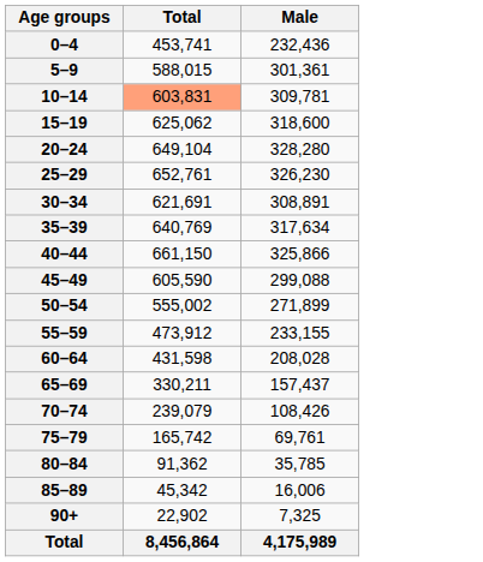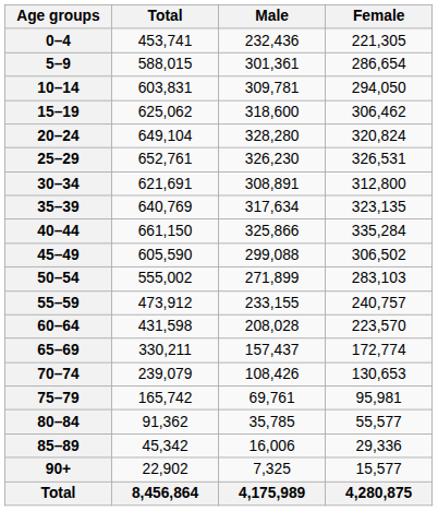+ column: Female | 221,305 | 286,654 | 294,050 | 306,462 | 320,824 | 326,531 | 312,800 | 323,135 | 335,284 | 306,502 | 283,103 | 240,757 | 223,570 | 172,774 | 130,653 | 95,981 | 55,577 | 29,336 | 15,577 | 4,280,875
10–14 | Total: lightsalmon background -> no background
